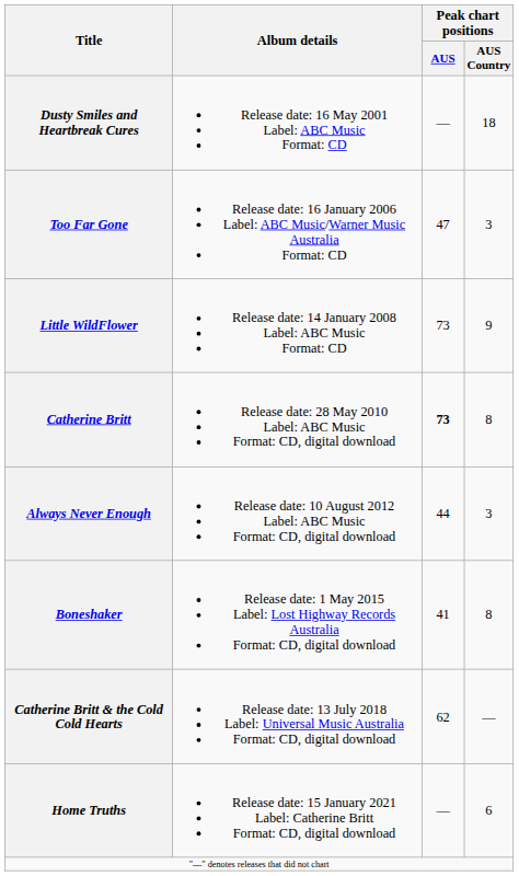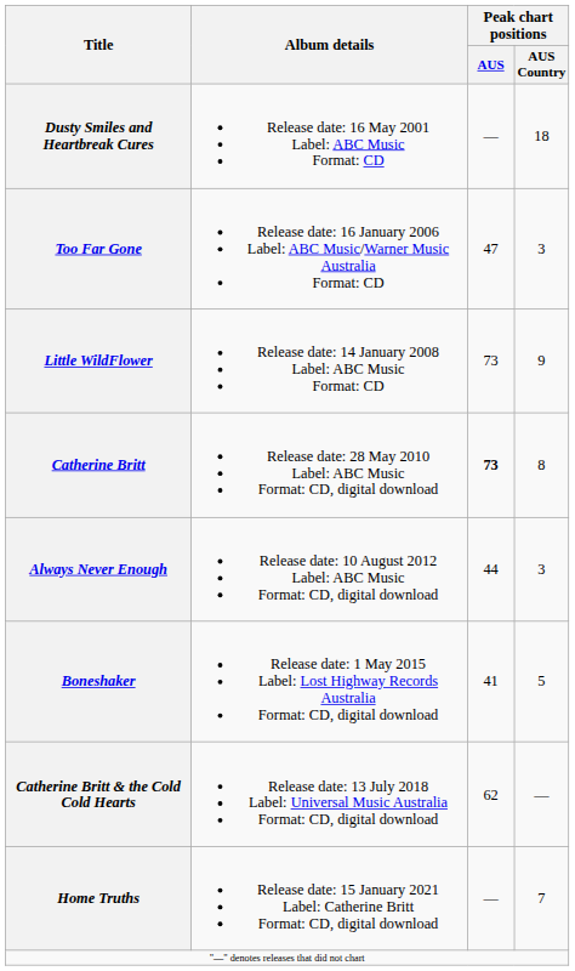Boneshaker | Peak chart positions / AUS Country: 8 -> 5
Home Truths | Peak chart positions / AUS Country: 6 -> 7
